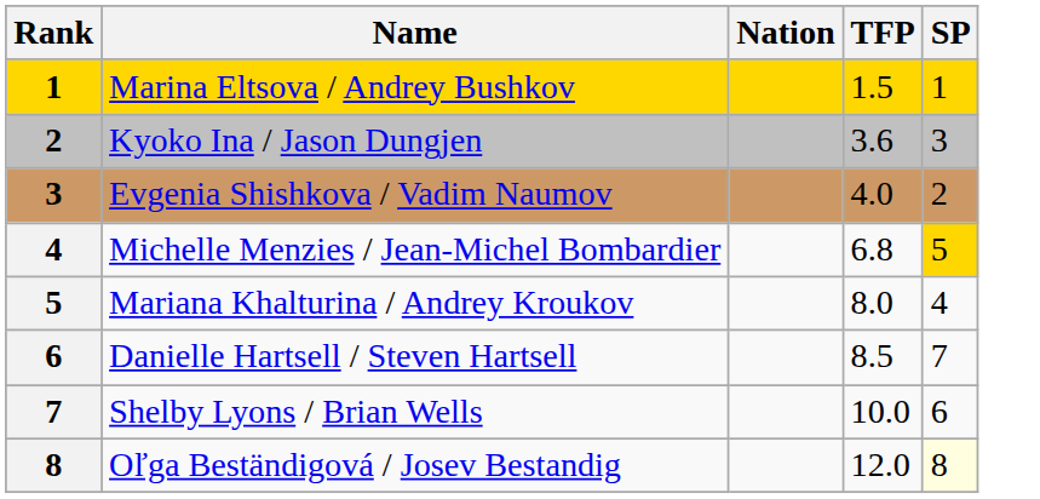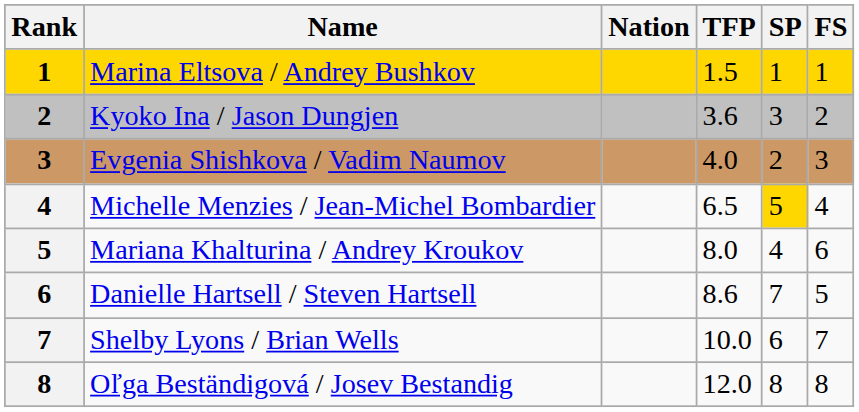+ column: FS | 1 | 2 | 3 | 4 | 6 | 5 | 7 | 8
Michelle Menzies / Jean-Michel Bombardier | TFP: 6.8 -> 6.5
Danielle Hartsell / Steven Hartsell | TFP: 8.5 -> 8.6
Oľga Beständigová / Josev Bestandig | SP: lightyellow background -> no background
